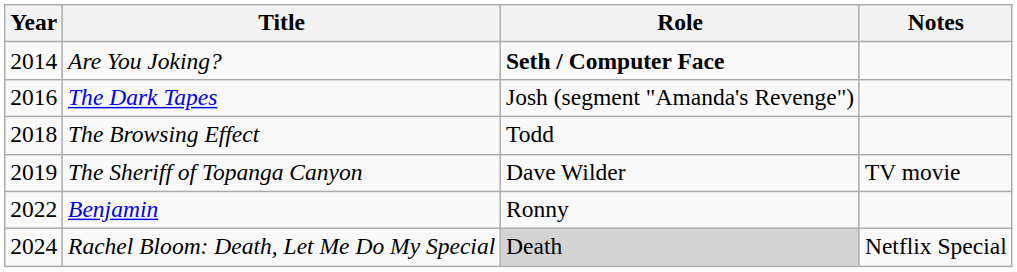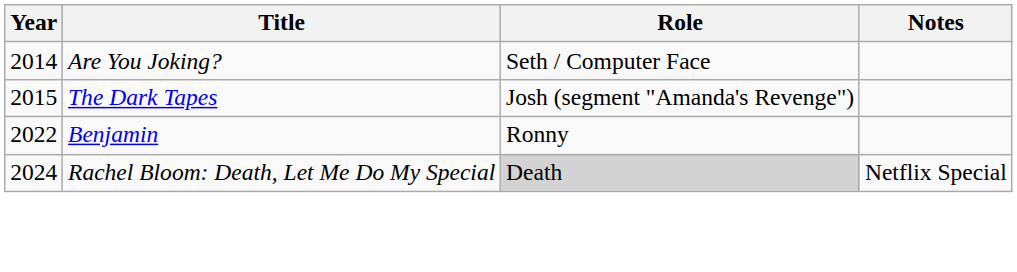Are You Joking? | Role: bold -> normal
The Dark Tapes | Year: 2016 -> 2015
- row: 2018 | The Browsing Effect | Todd
- row: 2019 | The Sheriff of Topanga Canyon | Dave Wilder | TV movie
